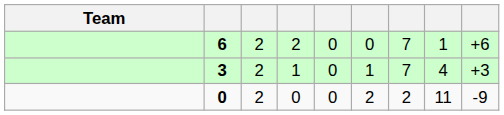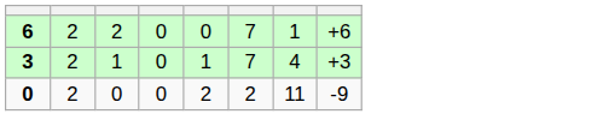- column: Team
